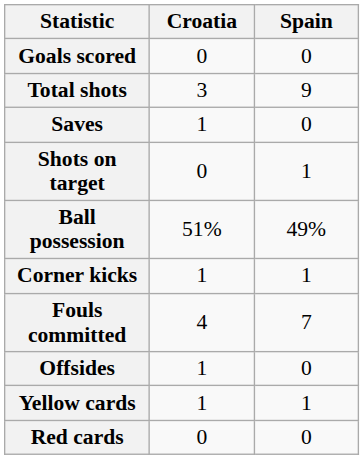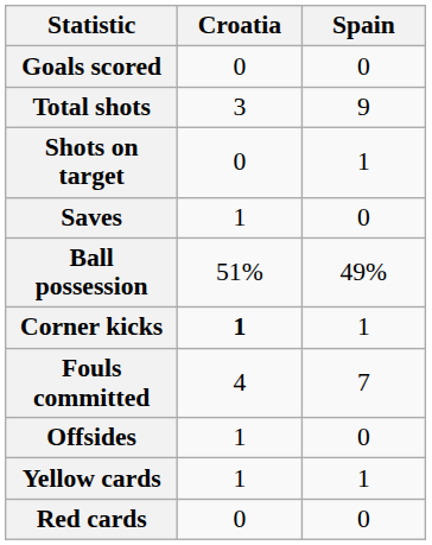rows swapped: Shots on target <-> Saves
Corner kicks | Croatia: normal -> bold
